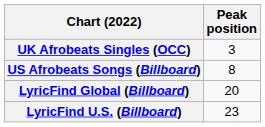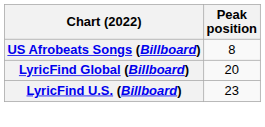- row: UK Afrobeats Singles (OCC) | 3
